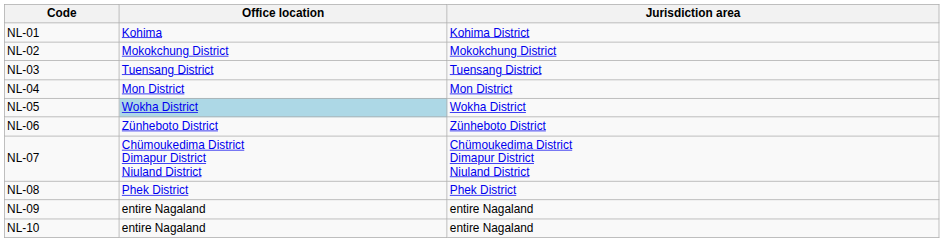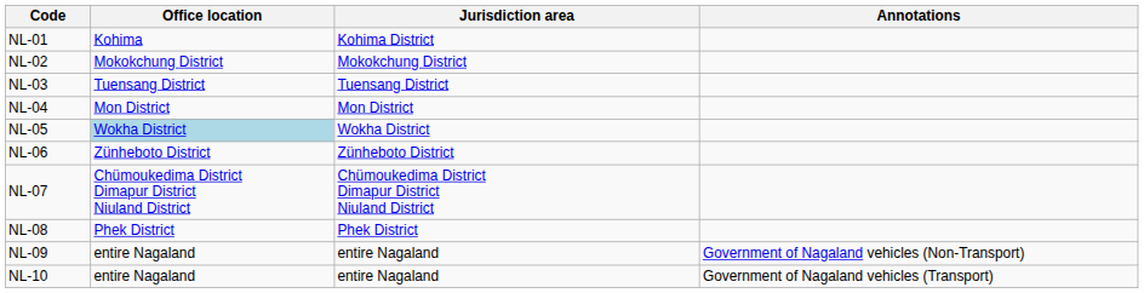+ column: Annotations | Government of Nagaland vehicles (Non-Transport) | Government of Nagaland vehicles (Transport)
